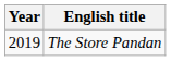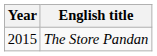The Store Pandan | Year: 2019 -> 2015
